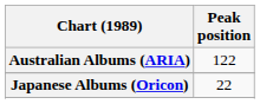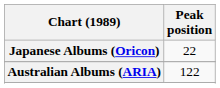rows swapped: Australian Albums (ARIA) <-> Japanese Albums (Oricon)
